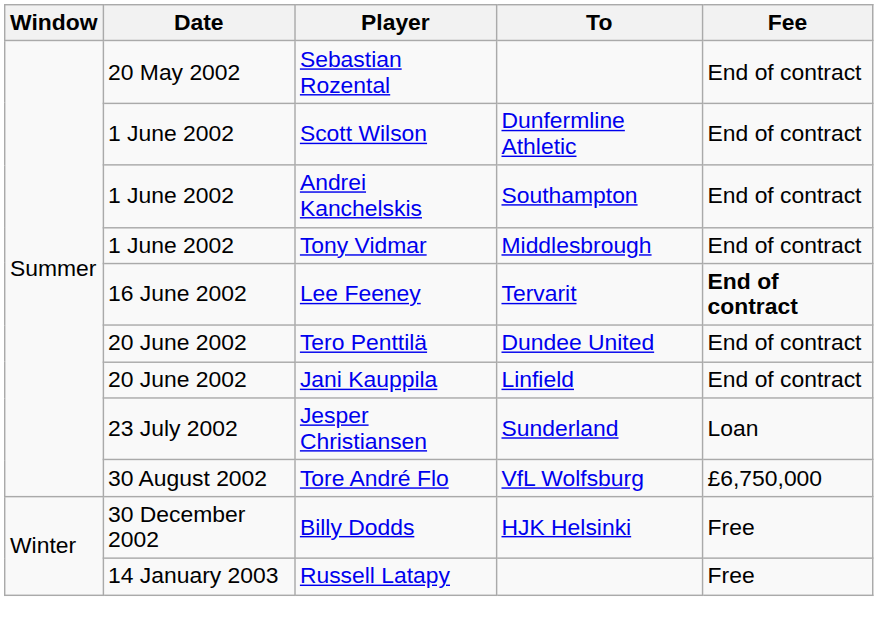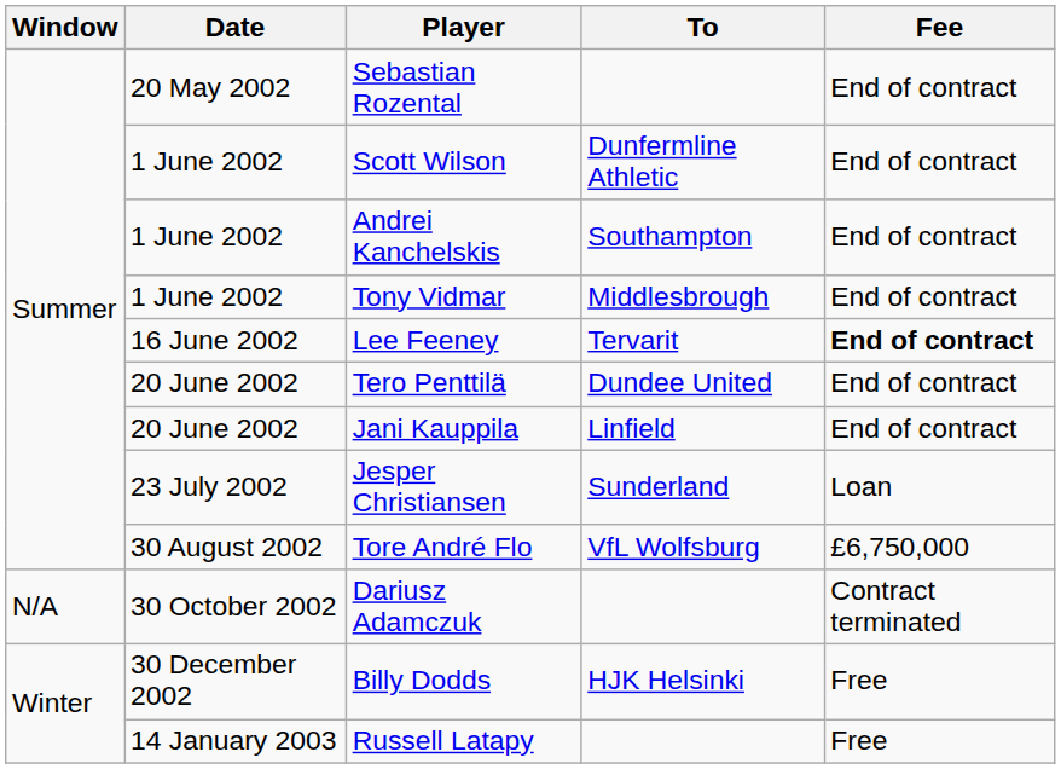+ row: N/A | 30 October 2002 | Dariusz Adamczuk | Contract terminated
